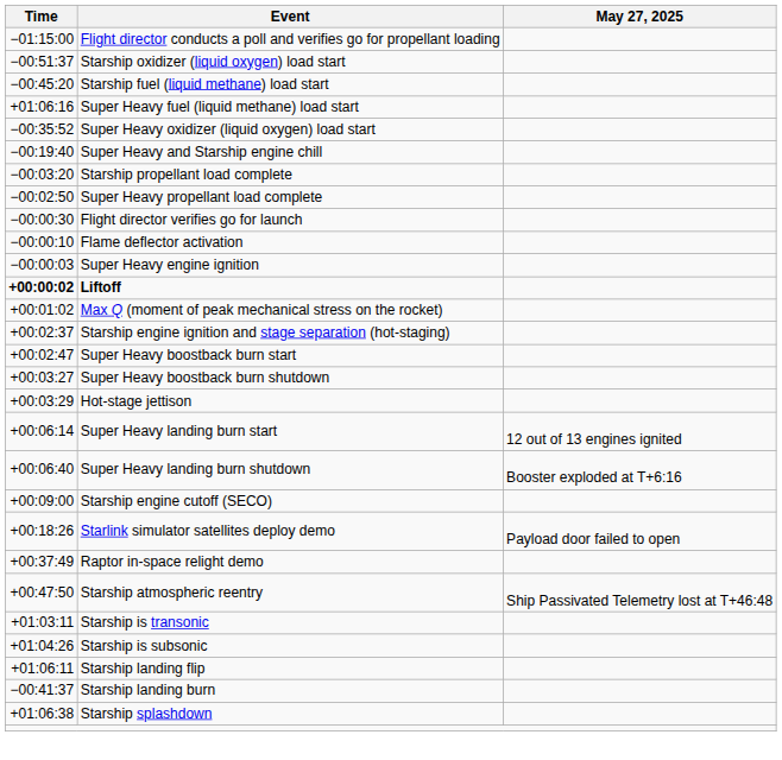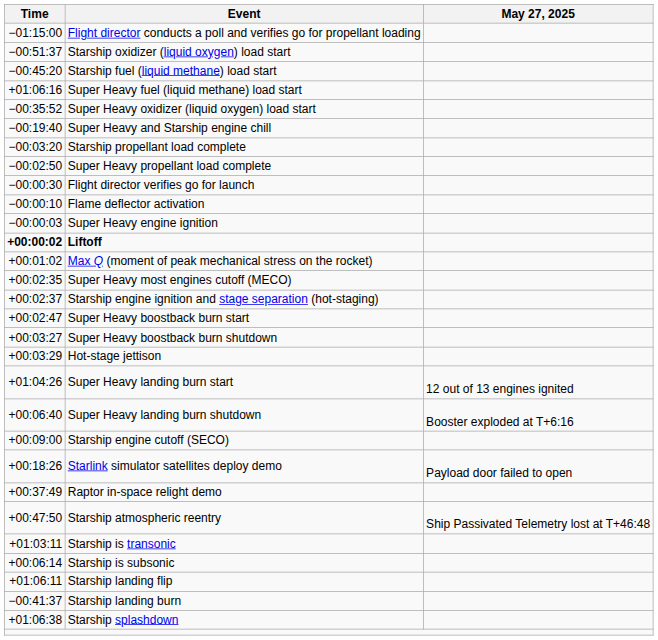+ row: +00:02:35 | Super Heavy most engines cutoff (MECO)
Super Heavy landing burn start | Time: +00:06:14 -> +01:04:26
Starship is subsonic | Time: +01:04:26 -> +00:06:14
